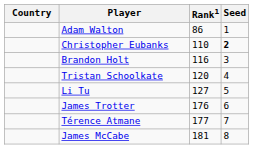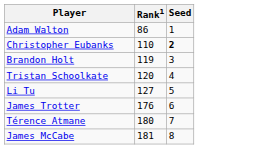- column: Country
Brandon Holt | Rank1: 116 -> 119
Térence Atmane | Rank1: 177 -> 180
